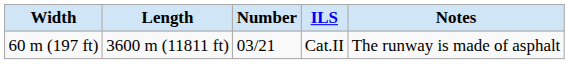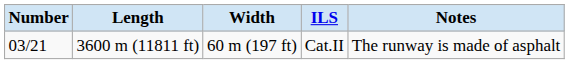columns swapped: Number <-> Width
